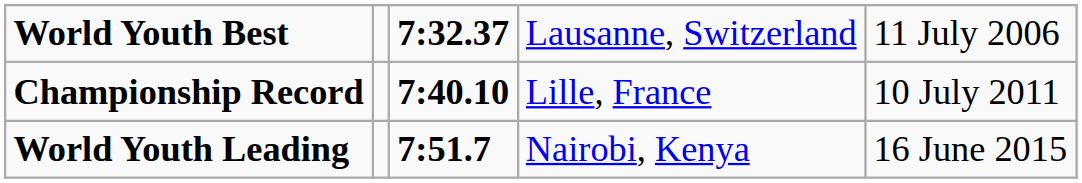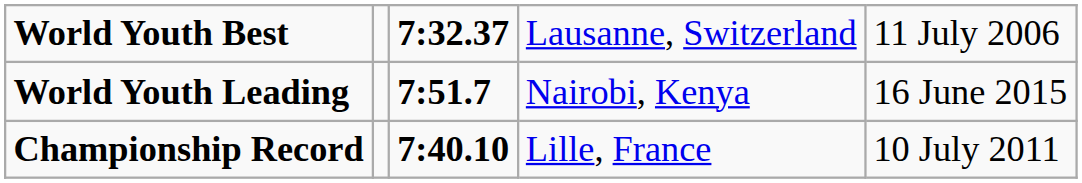rows swapped: Championship Record <-> World Youth Leading
